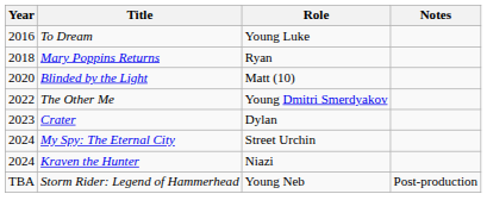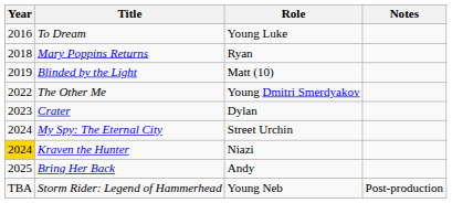Blinded by the Light | Year: 2020 -> 2019
Kraven the Hunter | Year: no background -> gold background
+ row: 2025 | Bring Her Back | Andy
